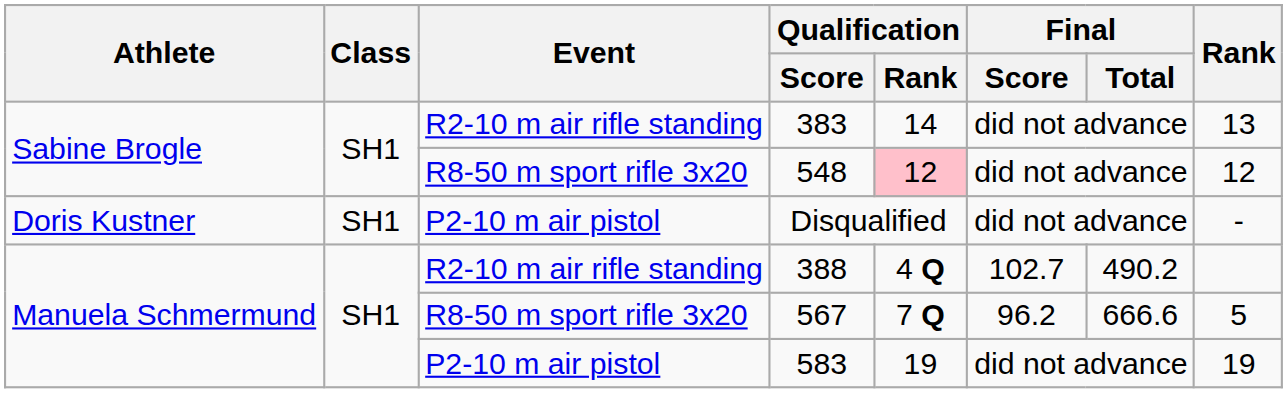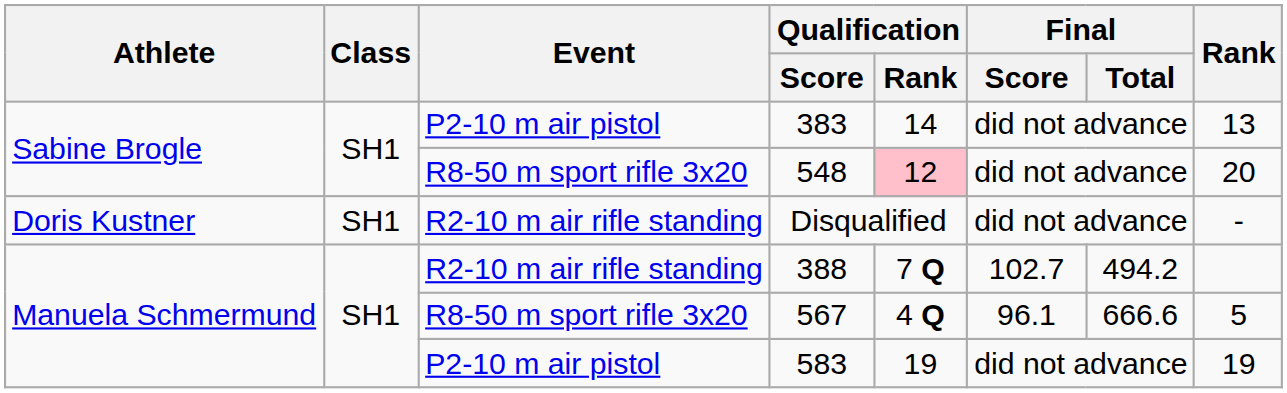383 | Event: R2-10 m air rifle standing -> P2-10 m air pistol
548 | Rank: 12 -> 20
Disqualified | Event: P2-10 m air pistol -> R2-10 m air rifle standing
388 | Qualification / Rank: 4 Q -> 7 Q
388 | Final / Total: 490.2 -> 494.2
567 | Qualification / Rank: 7 Q -> 4 Q
567 | Final / Score: 96.2 -> 96.1
